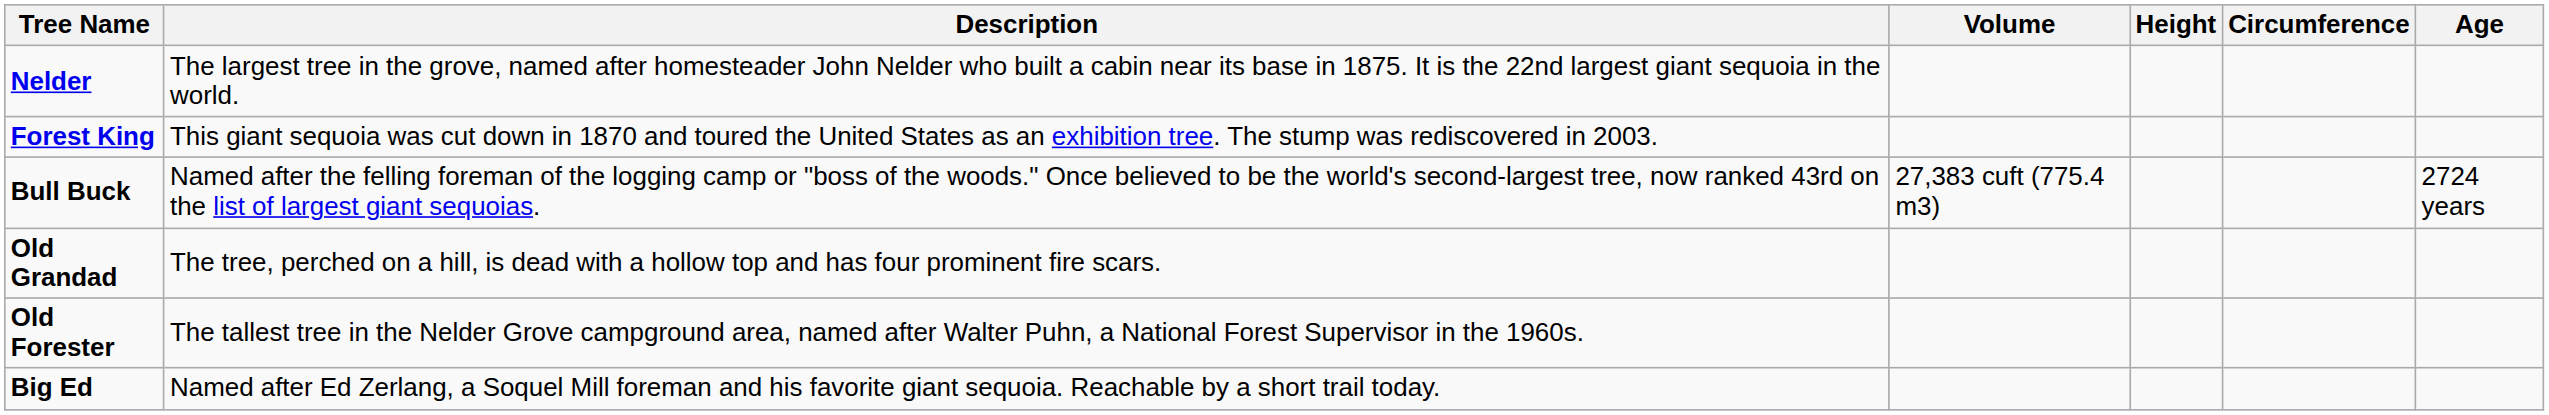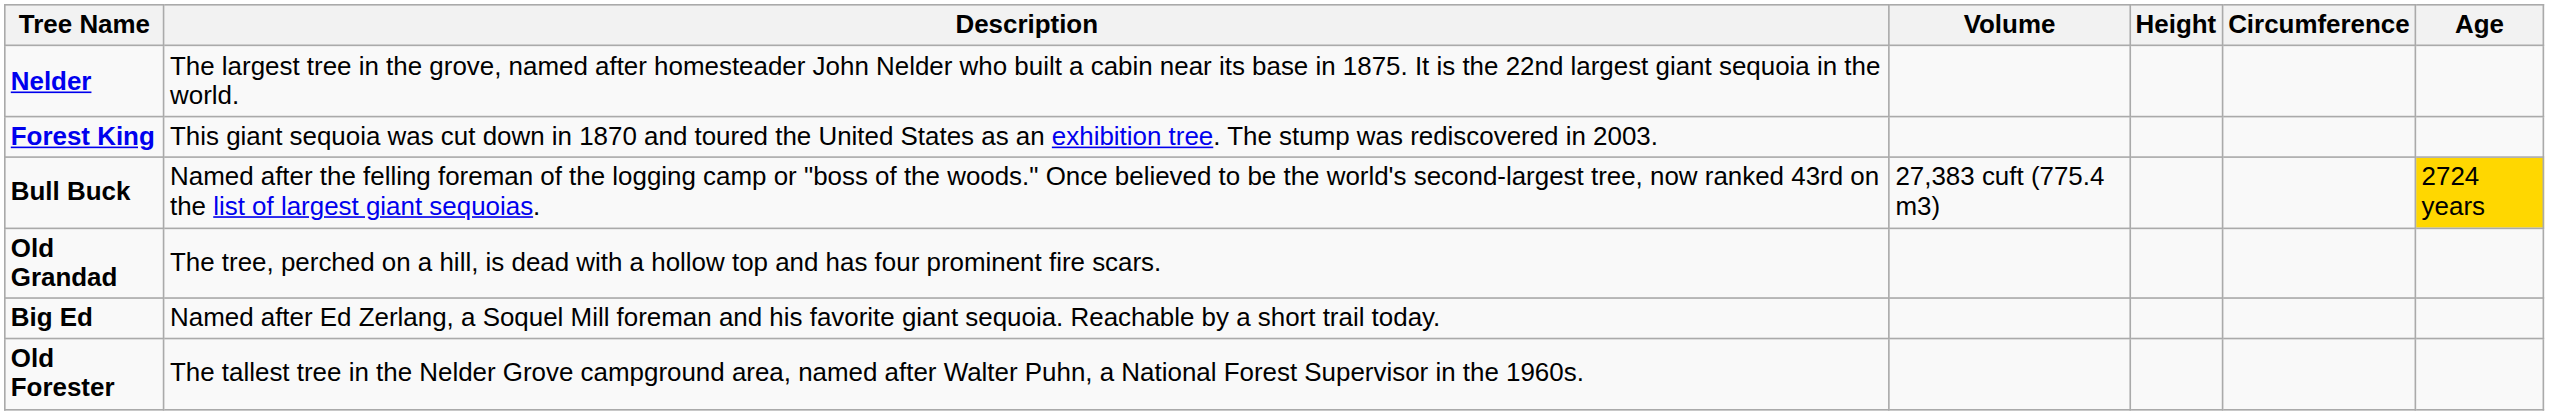Bull Buck | Age: no background -> gold background
rows swapped: Old Forester <-> Big Ed
